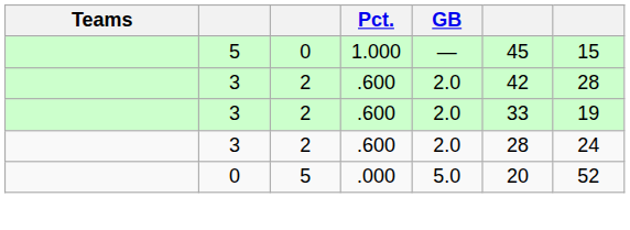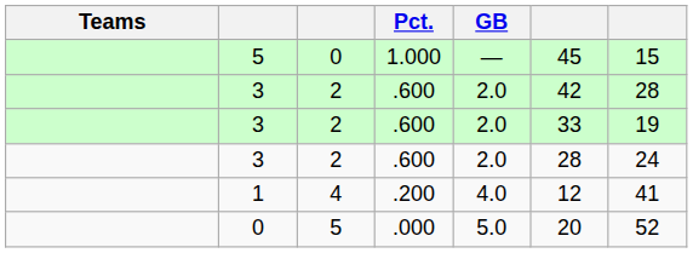+ row: 1 | 4 | .200 | 4.0 | 12 | 41
